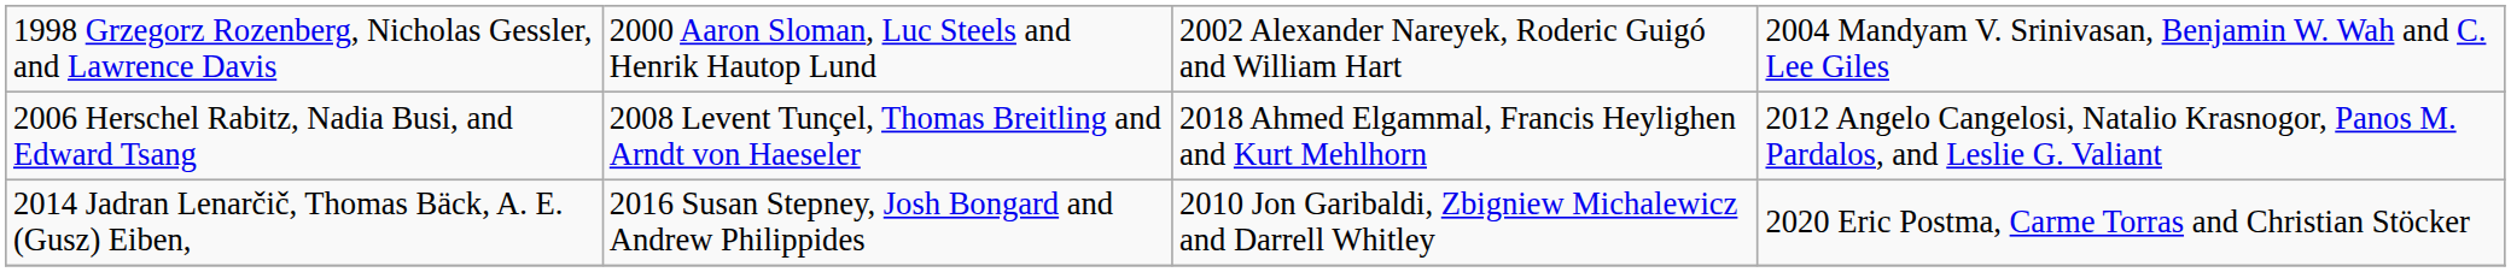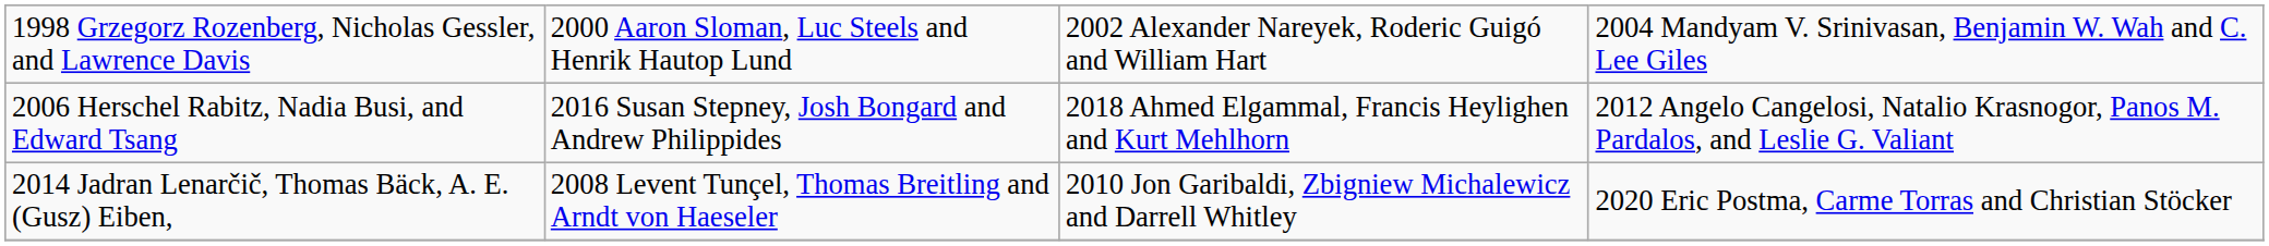2006 Herschel Rabitz, Nadia Busi, and Edward Tsang | column 2: 2008 Levent Tunçel, Thomas Breitling and Arndt von Haeseler -> 2016 Susan Stepney, Josh Bongard and Andrew Philippides
2014 Jadran Lenarčič, Thomas Bäck, A. E. (Gusz) Eiben, | column 2: 2016 Susan Stepney, Josh Bongard and Andrew Philippides -> 2008 Levent Tunçel, Thomas Breitling and Arndt von Haeseler
